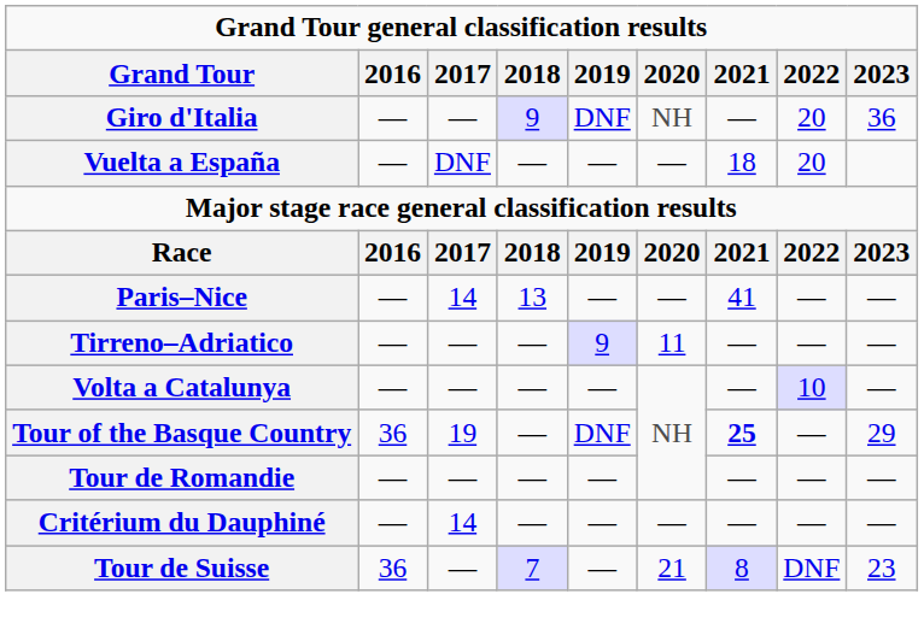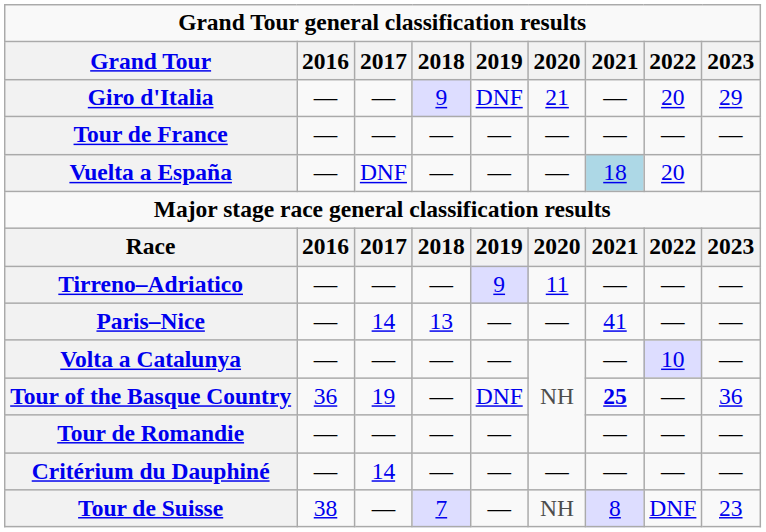Giro d'Italia | 2020: NH -> 21
Giro d'Italia | 2023: 36 -> 29
+ row: Tour de France | — | — | — | — | — | — | — | —
Vuelta a España | 2021: no background -> lightblue background
rows swapped: Paris–Nice <-> Tirreno–Adriatico
Tour of the Basque Country | 2023: 29 -> 36
Tour de Suisse | 2016: 36 -> 38
Tour de Suisse | 2020: 21 -> NH
